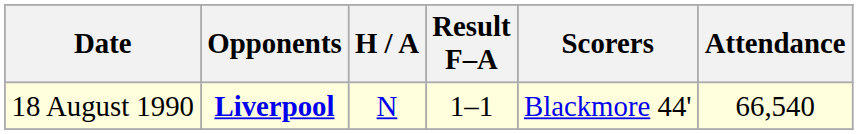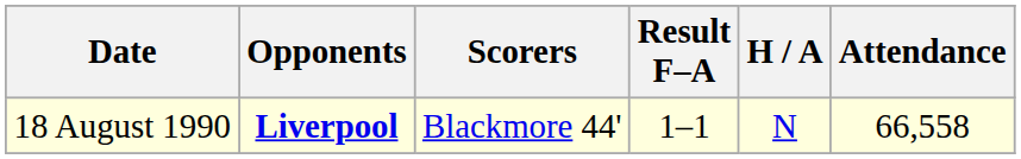columns swapped: H / A <-> Scorers
18 August 1990 | Attendance: 66,540 -> 66,558
